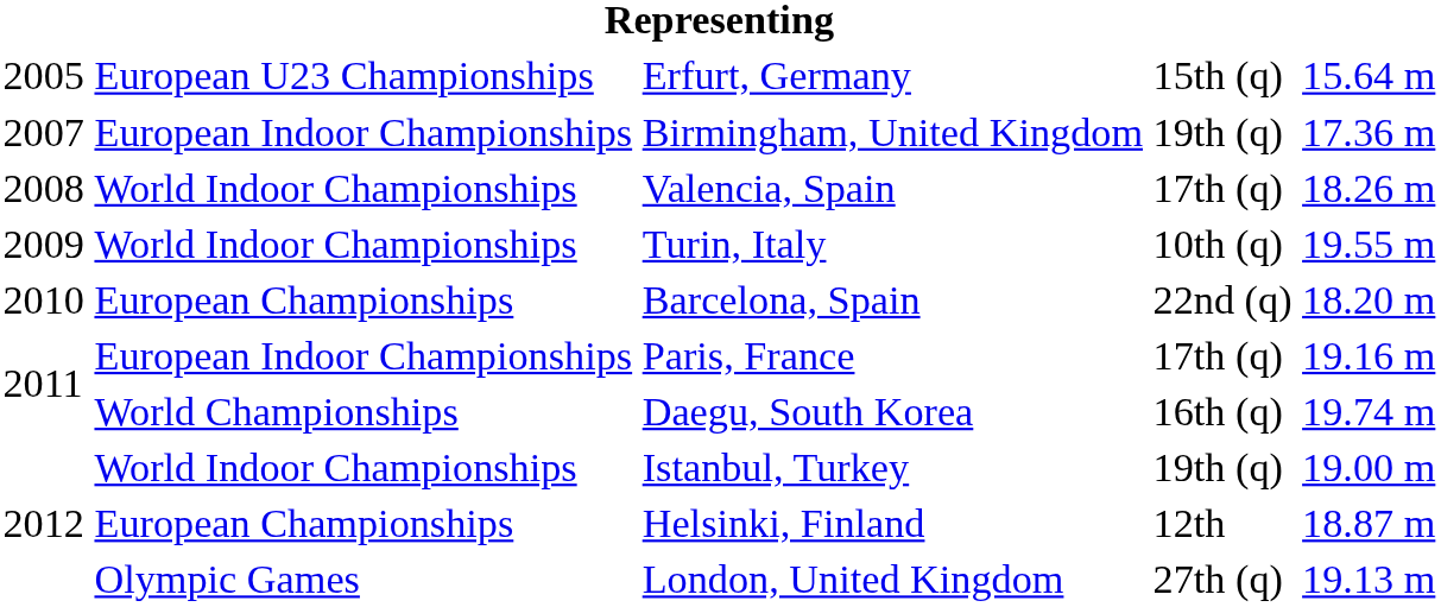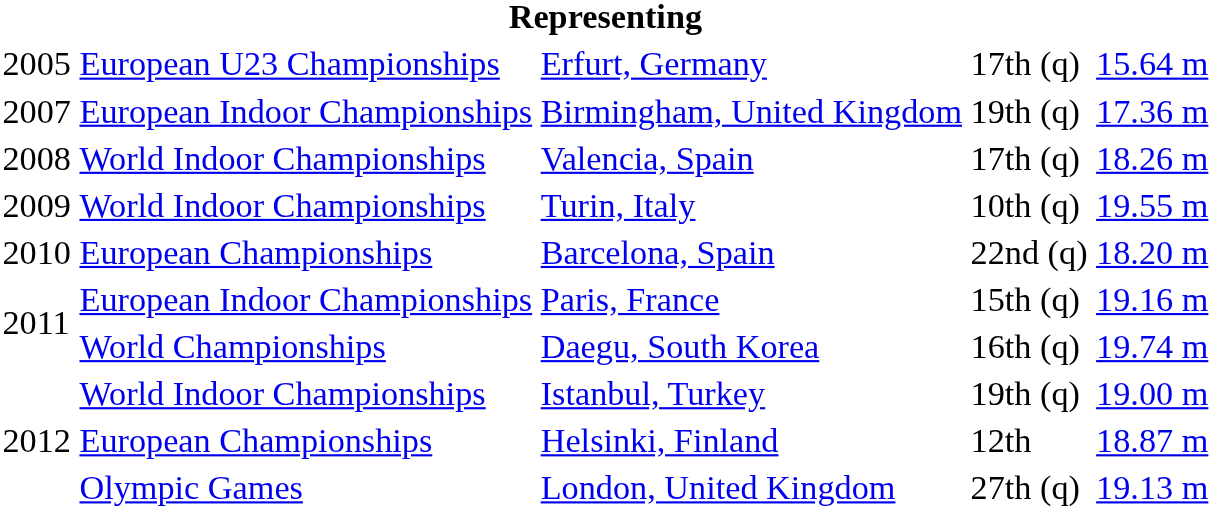Erfurt, Germany | column 4: 15th (q) -> 17th (q)
Paris, France | column 4: 17th (q) -> 15th (q)
